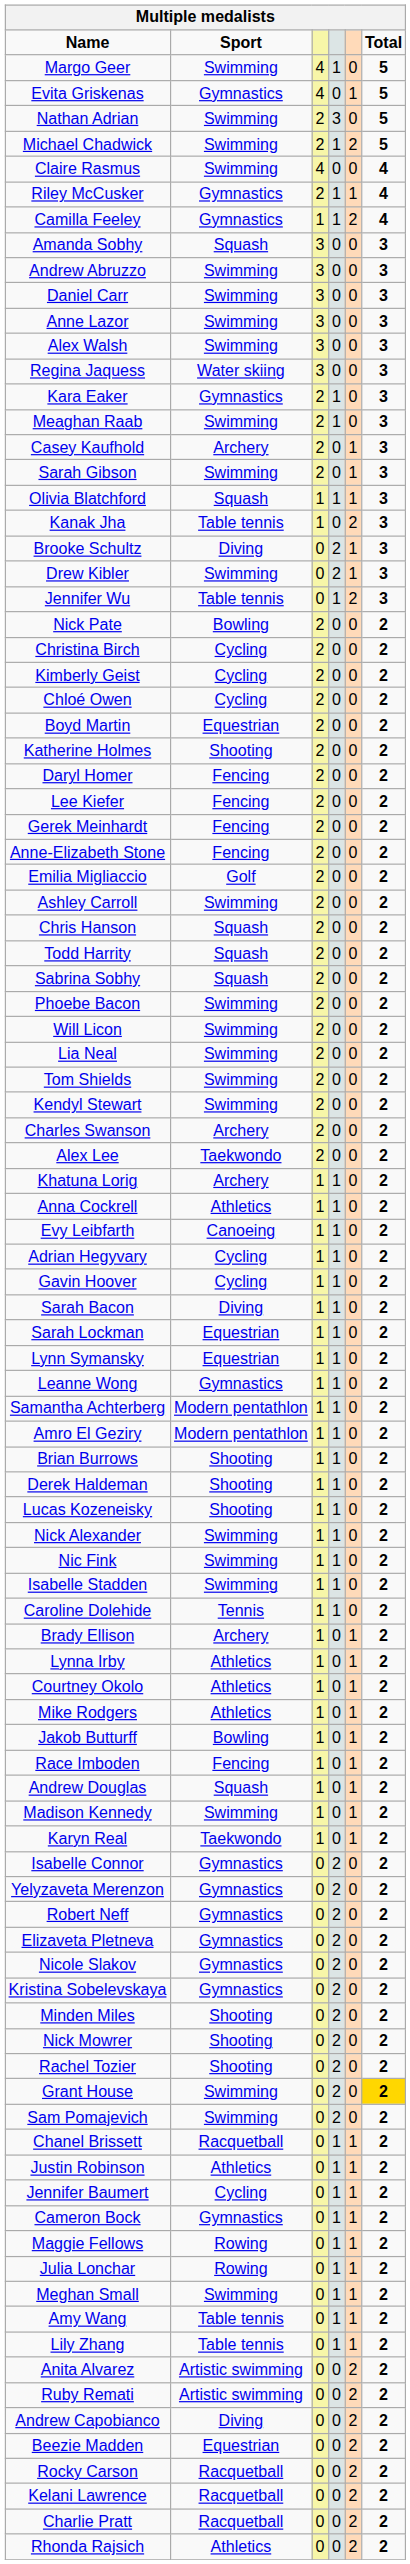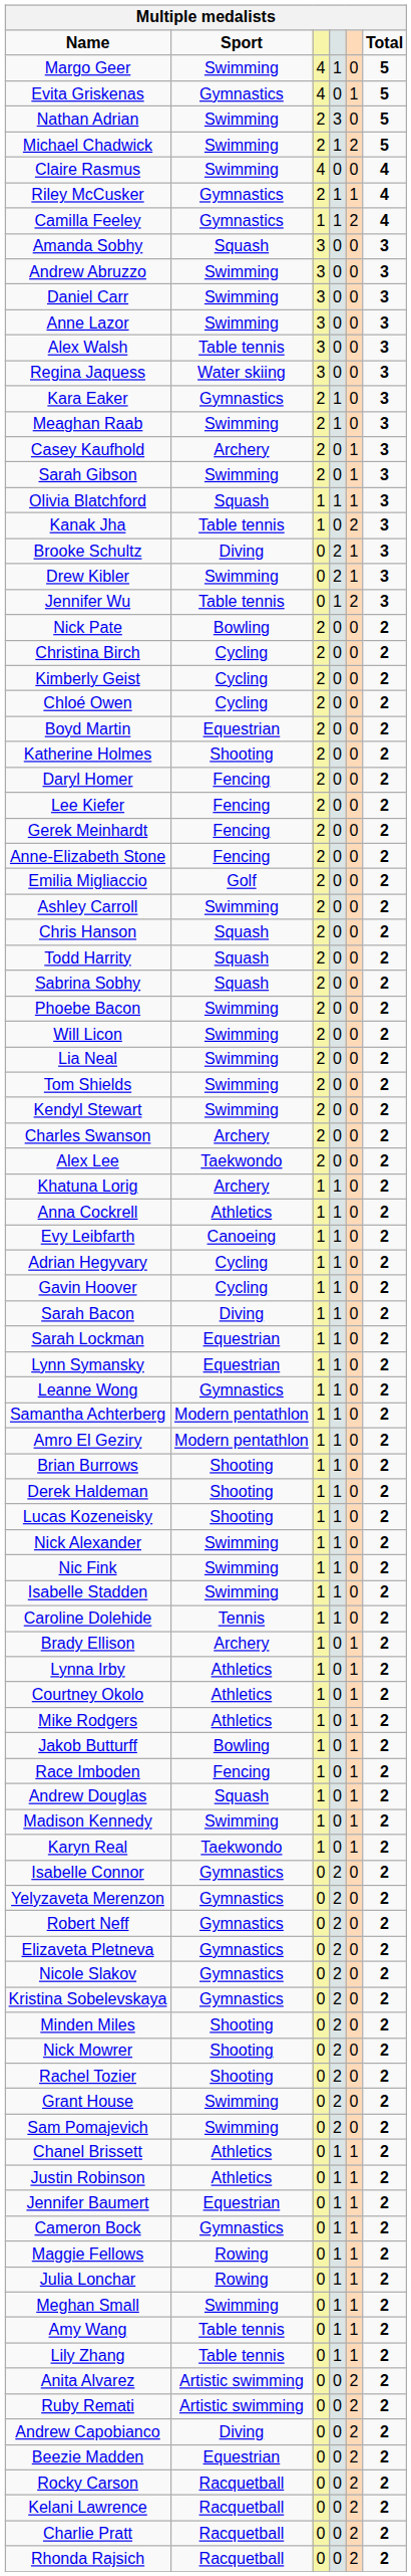Alex Walsh | Sport: Swimming -> Table tennis
Grant House | Total: gold background -> no background
Chanel Brissett | Sport: Racquetball -> Athletics
Jennifer Baumert | Sport: Cycling -> Equestrian
Rhonda Rajsich | Sport: Athletics -> Racquetball
